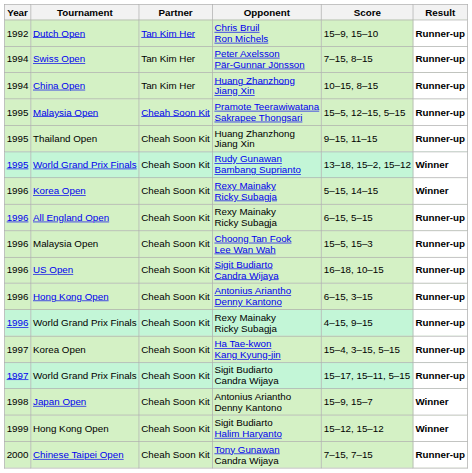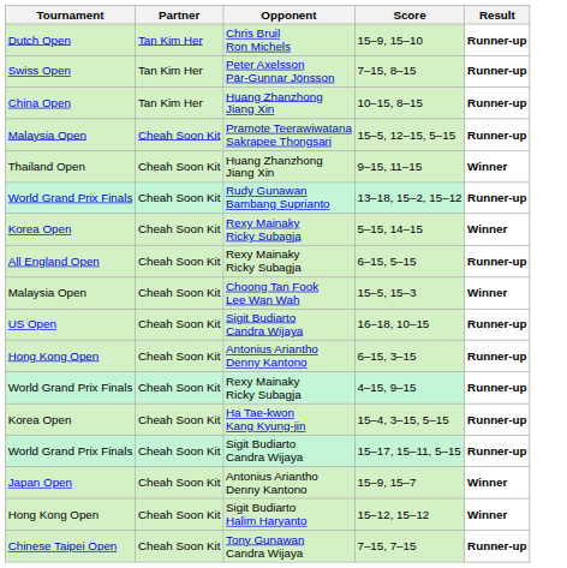- column: Year | 1992 | 1994 | 1994 | 1995 | 1995 | 1995 | 1996 | 1996 | 1996 | 1996 | 1996 | 1996 | 1997 | 1997 | 1998 | 1999 | 2000
Thailand Open | Result: Runner-up -> Winner
World Grand Prix Finals / Rudy Gunawan Bambang Suprianto | Result: Winner -> Runner-up
Malaysia Open / Choong Tan Fook Lee Wan Wah | Result: Runner-up -> Winner
